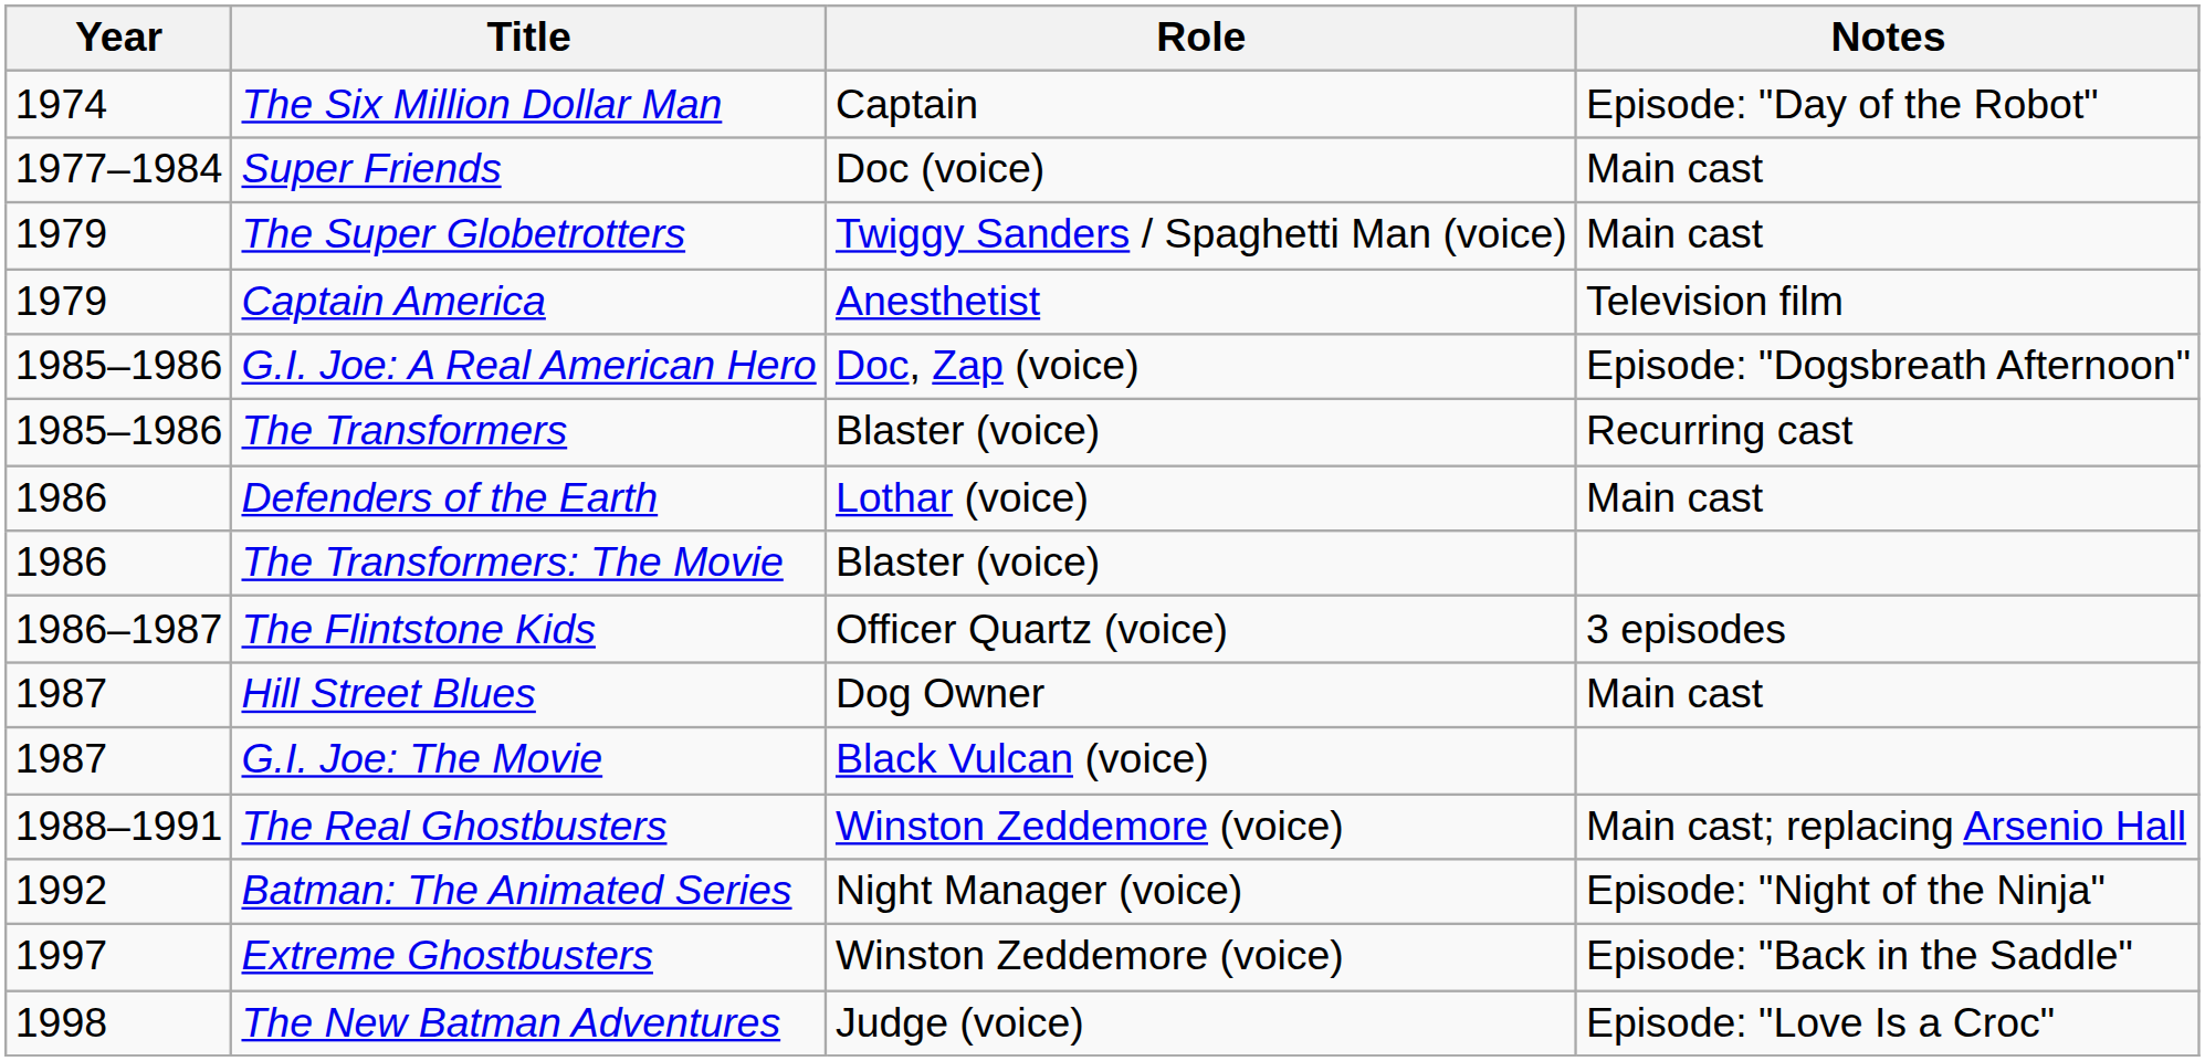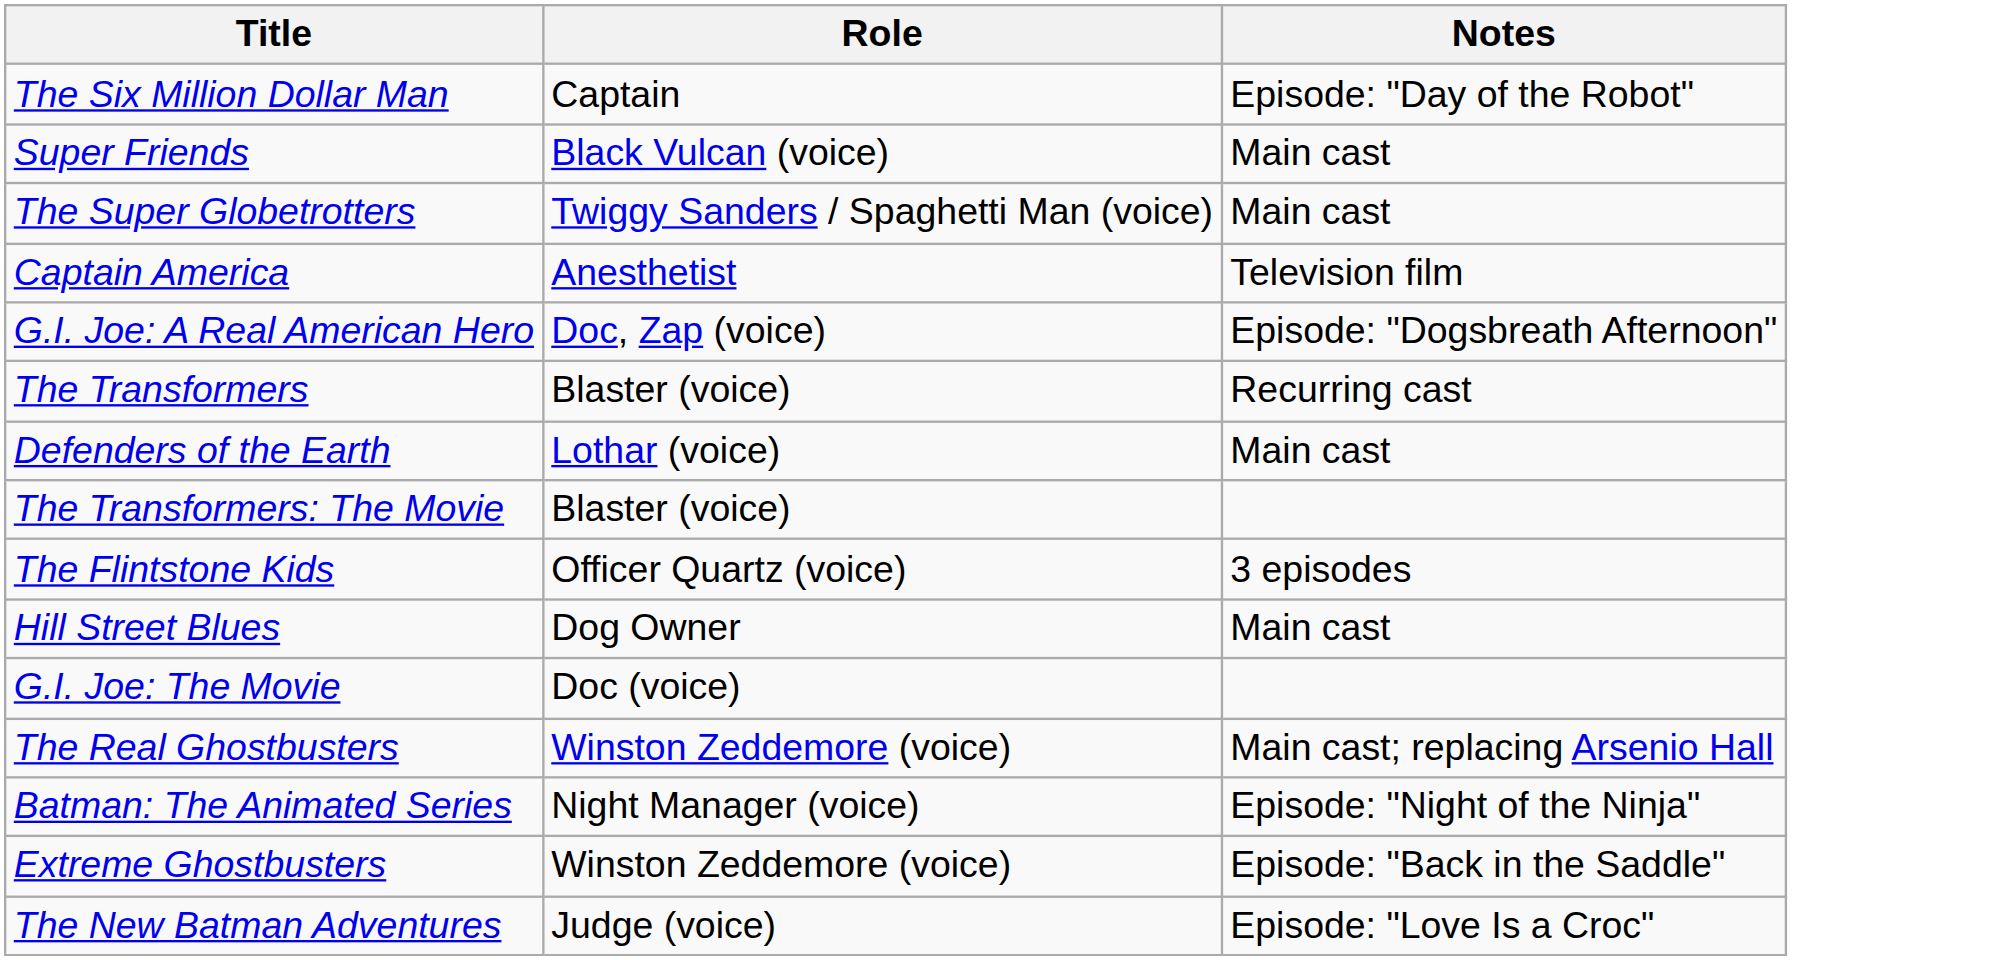- column: Year | 1974 | 1977–1984 | 1979 | 1979 | 1985–1986 | 1985–1986 | 1986 | 1986 | 1986–1987 | 1987 | 1987 | 1988–1991 | 1992 | 1997 | 1998
Super Friends | Role: Doc (voice) -> Black Vulcan (voice)
G.I. Joe: The Movie | Role: Black Vulcan (voice) -> Doc (voice)
